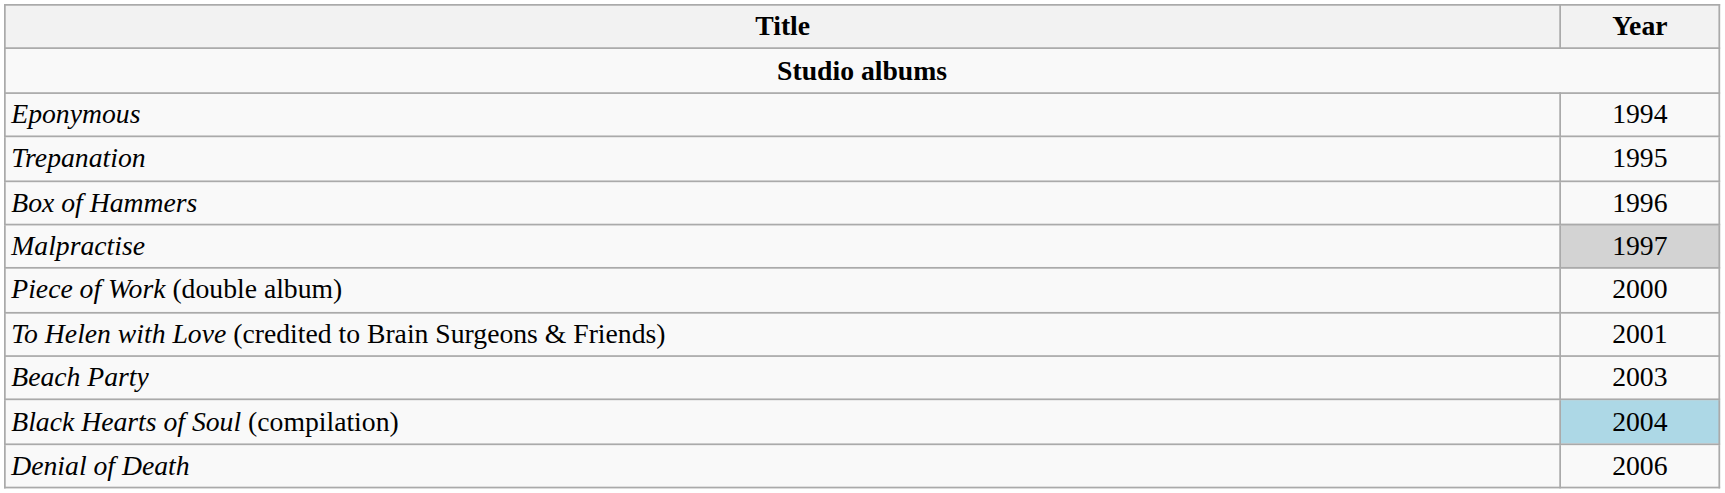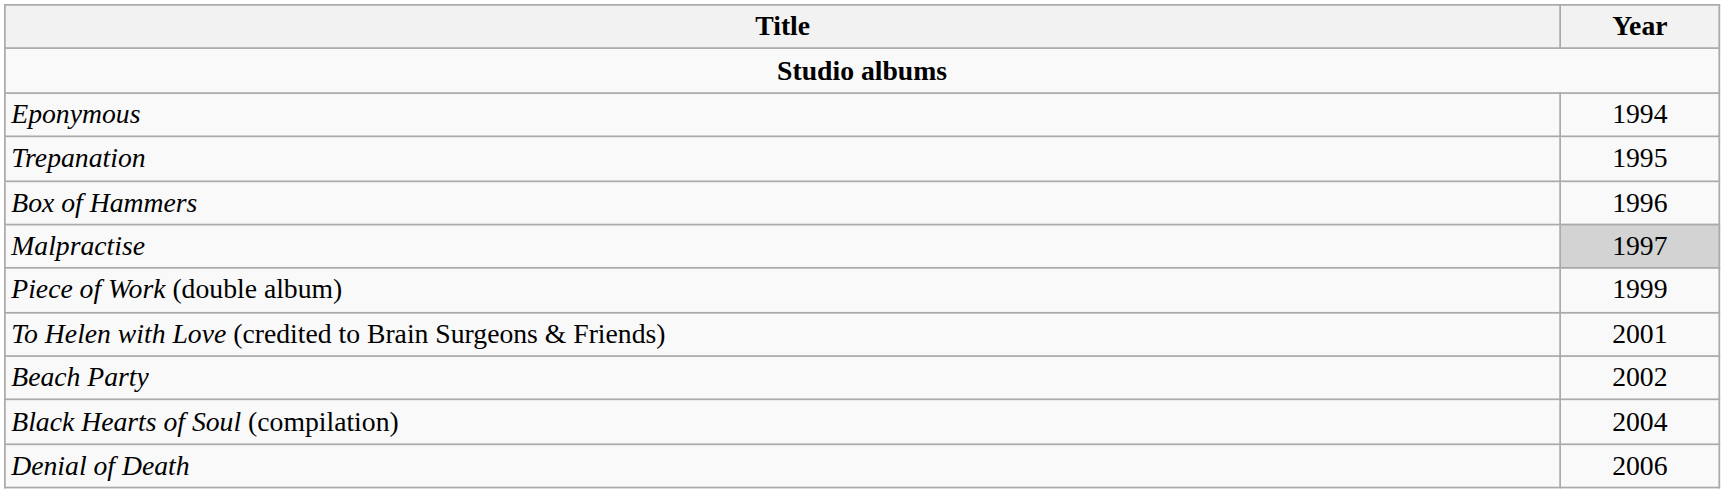Piece of Work (double album) | Year: 2000 -> 1999
Beach Party | Year: 2003 -> 2002
Black Hearts of Soul (compilation) | Year: lightblue background -> no background
